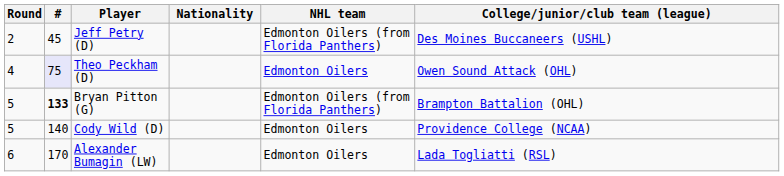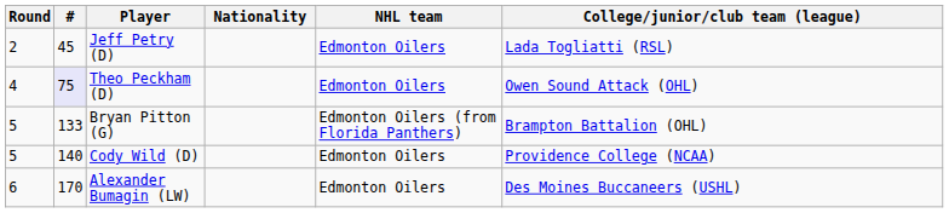Jeff Petry (D) | NHL team: Edmonton Oilers (from Florida Panthers) -> Edmonton Oilers
Jeff Petry (D) | College/junior/club team (league): Des Moines Buccaneers (USHL) -> Lada Togliatti (RSL)
Bryan Pitton (G) | #: bold -> normal
Alexander Bumagin (LW) | College/junior/club team (league): Lada Togliatti (RSL) -> Des Moines Buccaneers (USHL)
